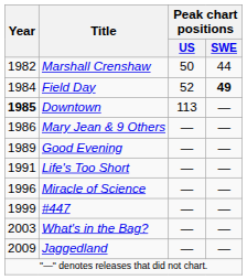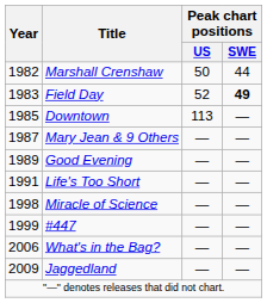Field Day | Year: 1984 -> 1983
Downtown | Year: bold -> normal
Mary Jean & 9 Others | Year: 1986 -> 1987
Miracle of Science | Year: 1996 -> 1998
What's in the Bag? | Year: 2003 -> 2006
